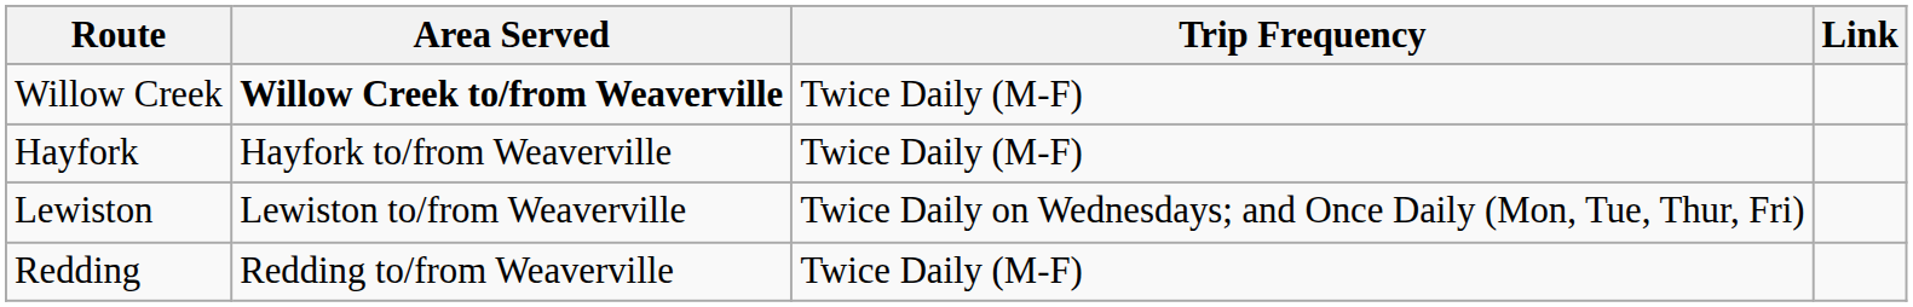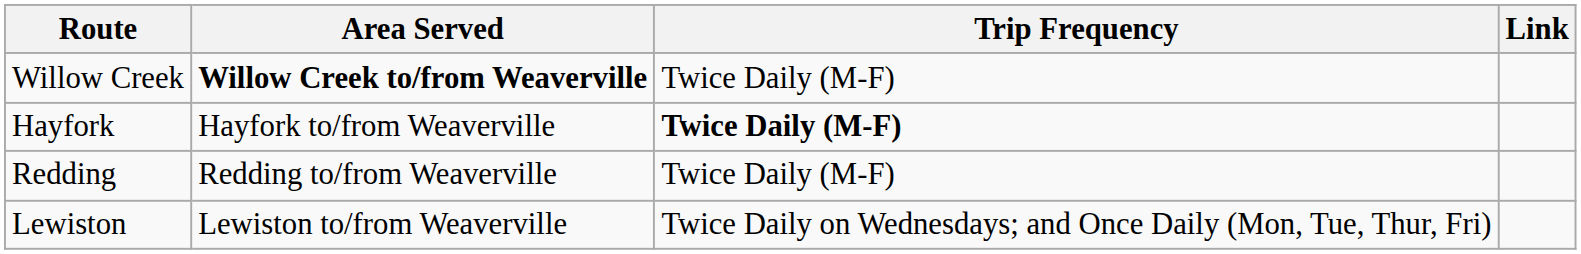Hayfork | Trip Frequency: normal -> bold
rows swapped: Lewiston <-> Redding
